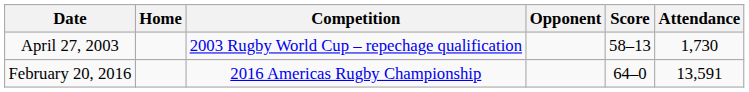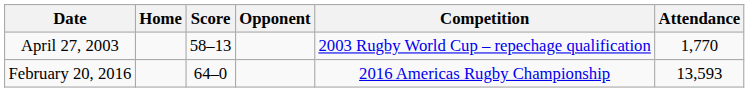columns swapped: Score <-> Competition
April 27, 2003 | Attendance: 1,730 -> 1,770
February 20, 2016 | Attendance: 13,591 -> 13,593
